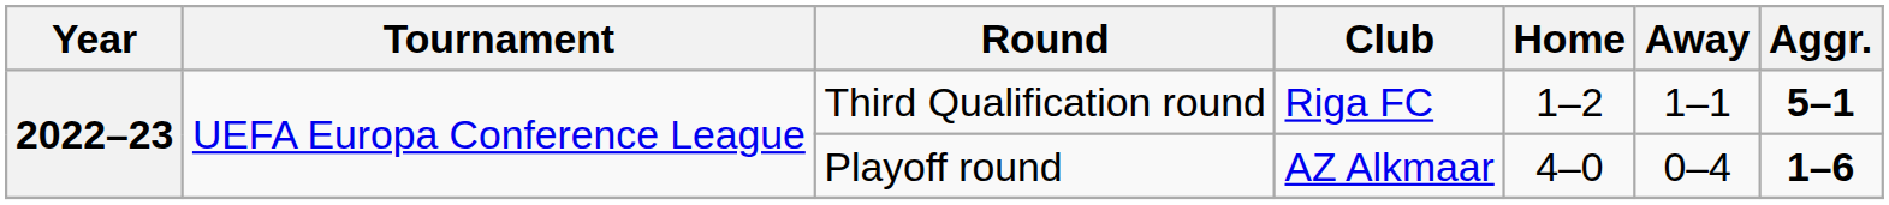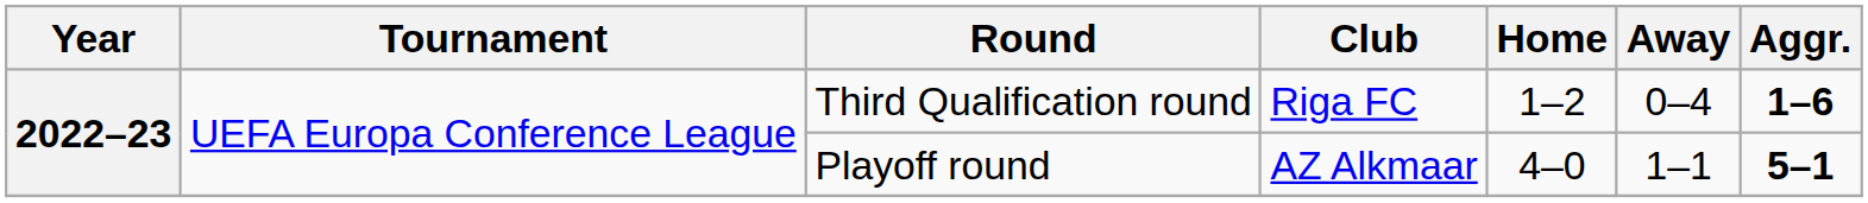Third Qualification round | Away: 1–1 -> 0–4
Third Qualification round | Aggr.: 5–1 -> 1–6
Playoff round | Away: 0–4 -> 1–1
Playoff round | Aggr.: 1–6 -> 5–1
